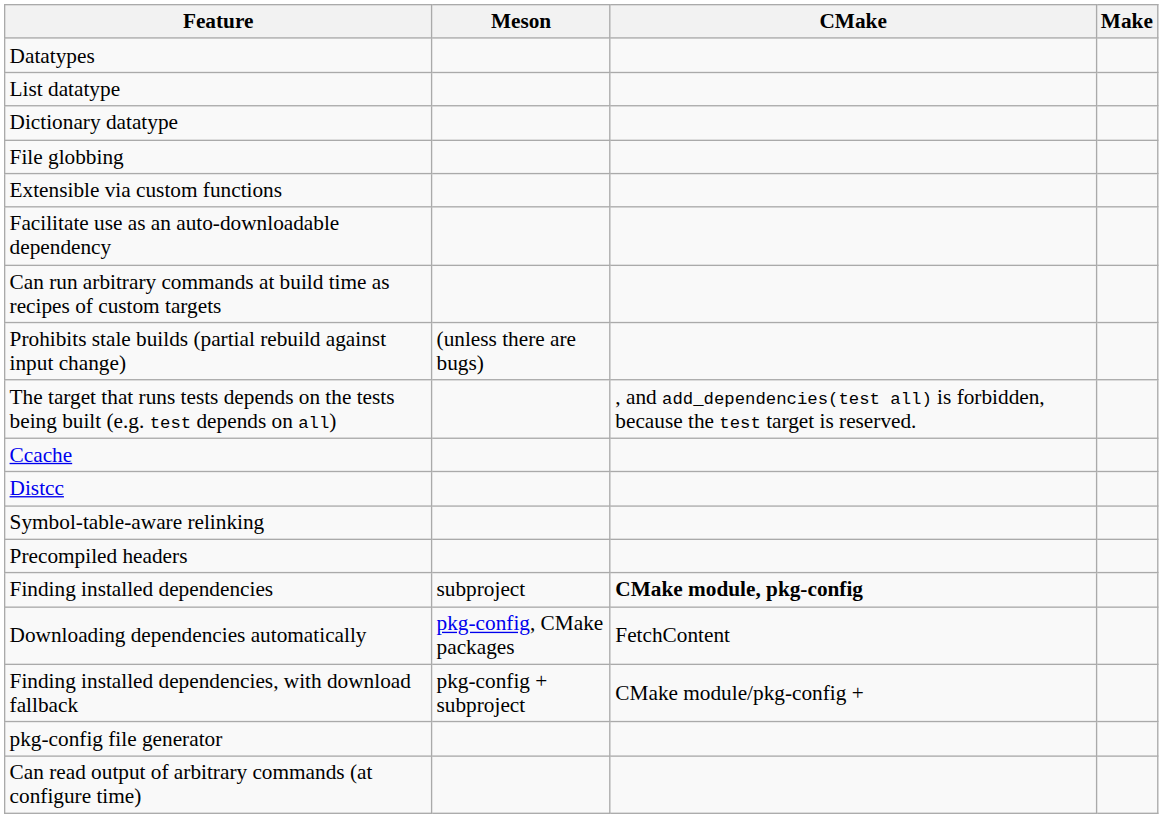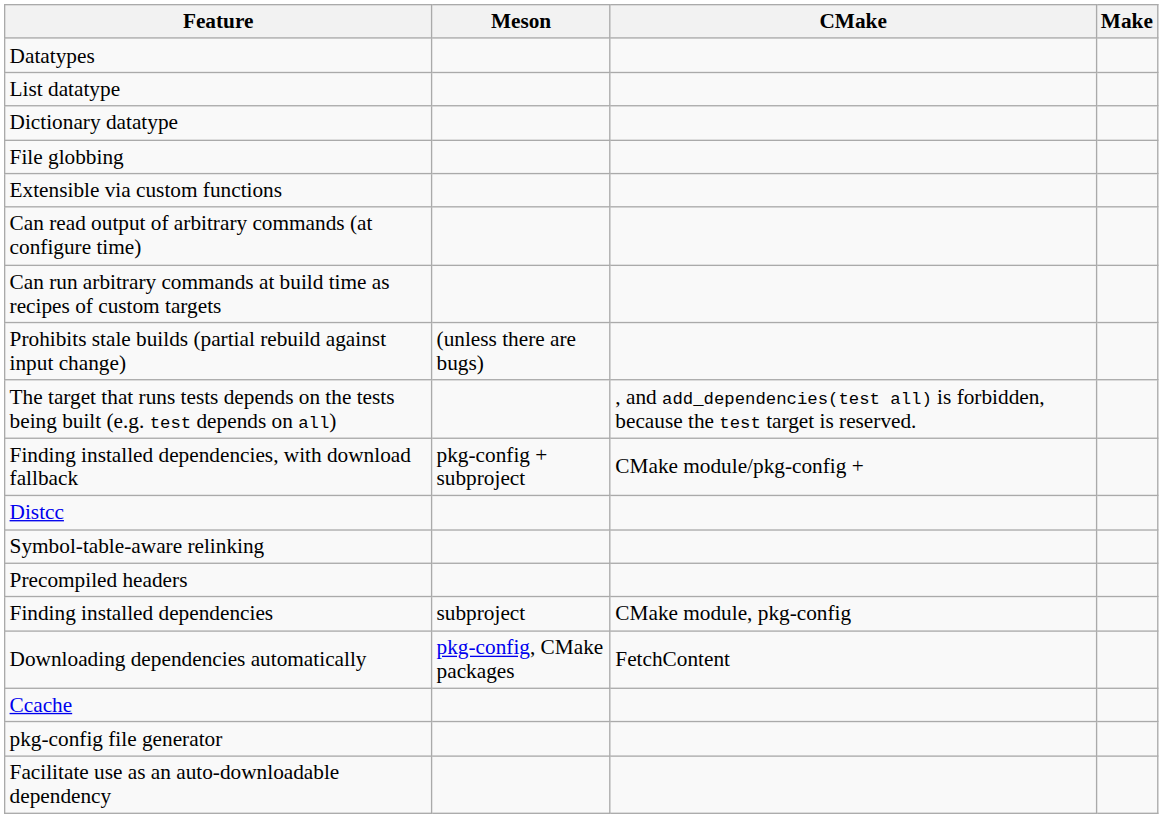rows swapped: Can read output of arbitrary commands (at configure time) <-> Facilitate use as an auto-downloadable dependency
rows swapped: Ccache <-> Finding installed dependencies, with download fallback
Finding installed dependencies | CMake: bold -> normal
